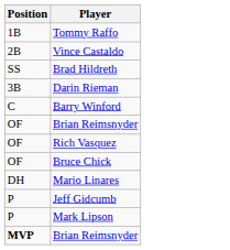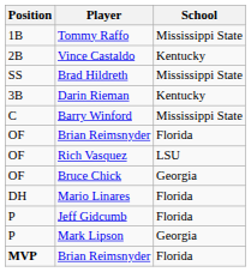+ column: School | Mississippi State | Kentucky | Mississippi State | Kentucky | Mississippi State | Florida | LSU | Georgia | Florida | Florida | Georgia | Florida
